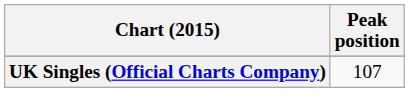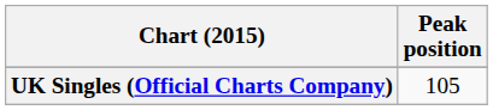UK Singles (Official Charts Company) | Peak position: 107 -> 105
